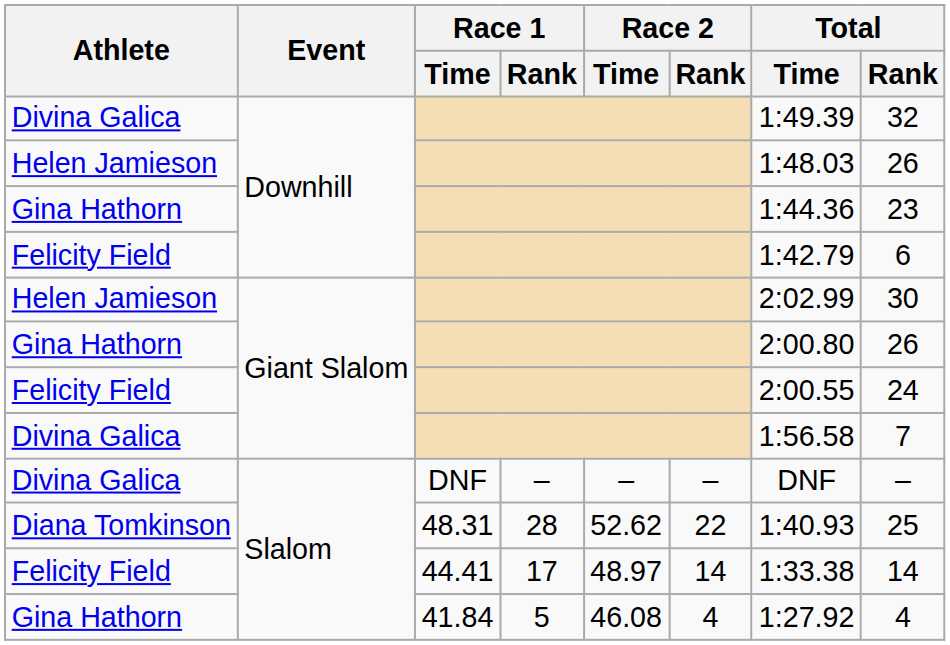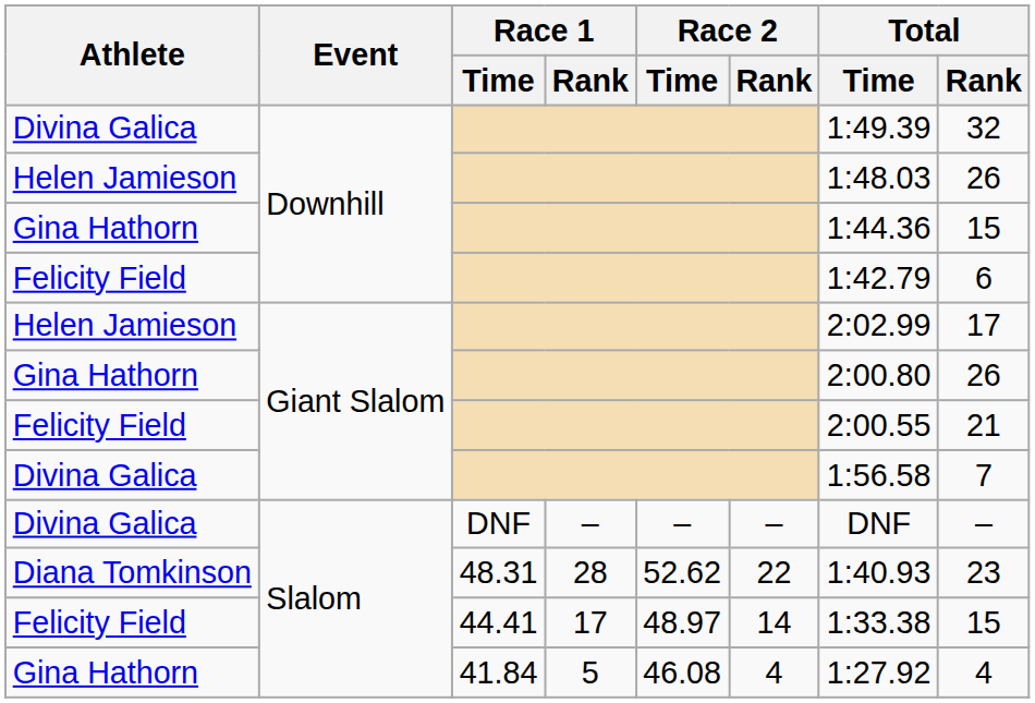Gina Hathorn / Downhill | Total / Rank: 23 -> 15
Helen Jamieson / Giant Slalom | Total / Rank: 30 -> 17
Felicity Field / Giant Slalom | Total / Rank: 24 -> 21
Diana Tomkinson | Total / Rank: 25 -> 23
Felicity Field / Slalom | Total / Rank: 14 -> 15
